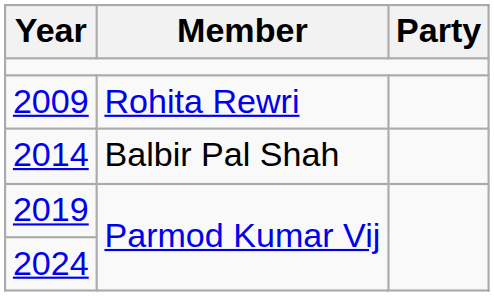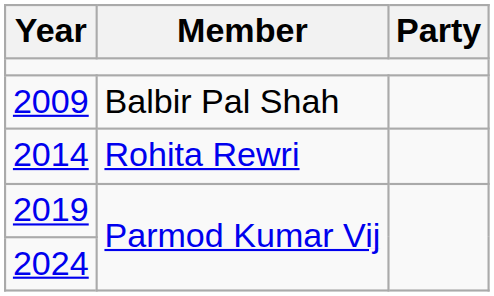2009 | Member: Rohita Rewri -> Balbir Pal Shah
2014 | Member: Balbir Pal Shah -> Rohita Rewri
